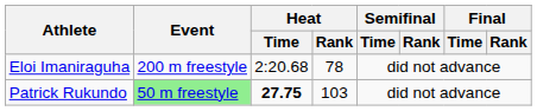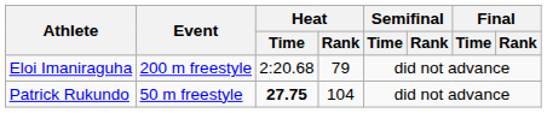Eloi Imaniraguha | Heat / Rank: 78 -> 79
Patrick Rukundo | Event: lightgreen background -> no background
Patrick Rukundo | Heat / Rank: 103 -> 104
